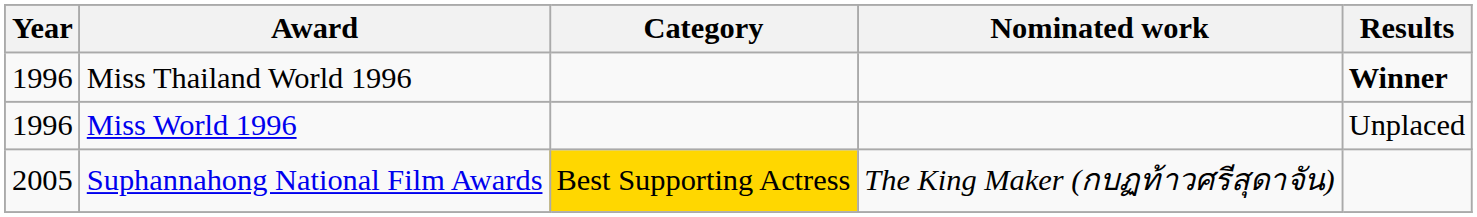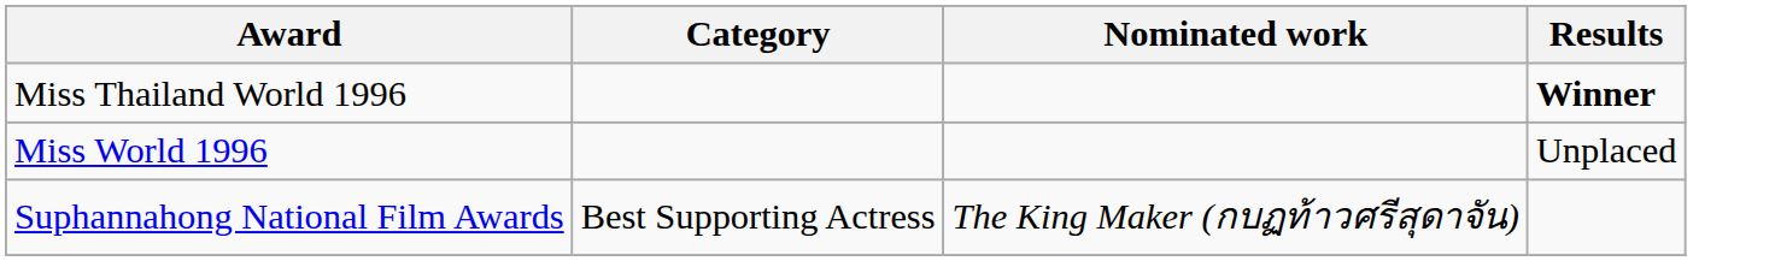- column: Year | 1996 | 1996 | 2005
Suphannahong National Film Awards | Category: gold background -> no background
